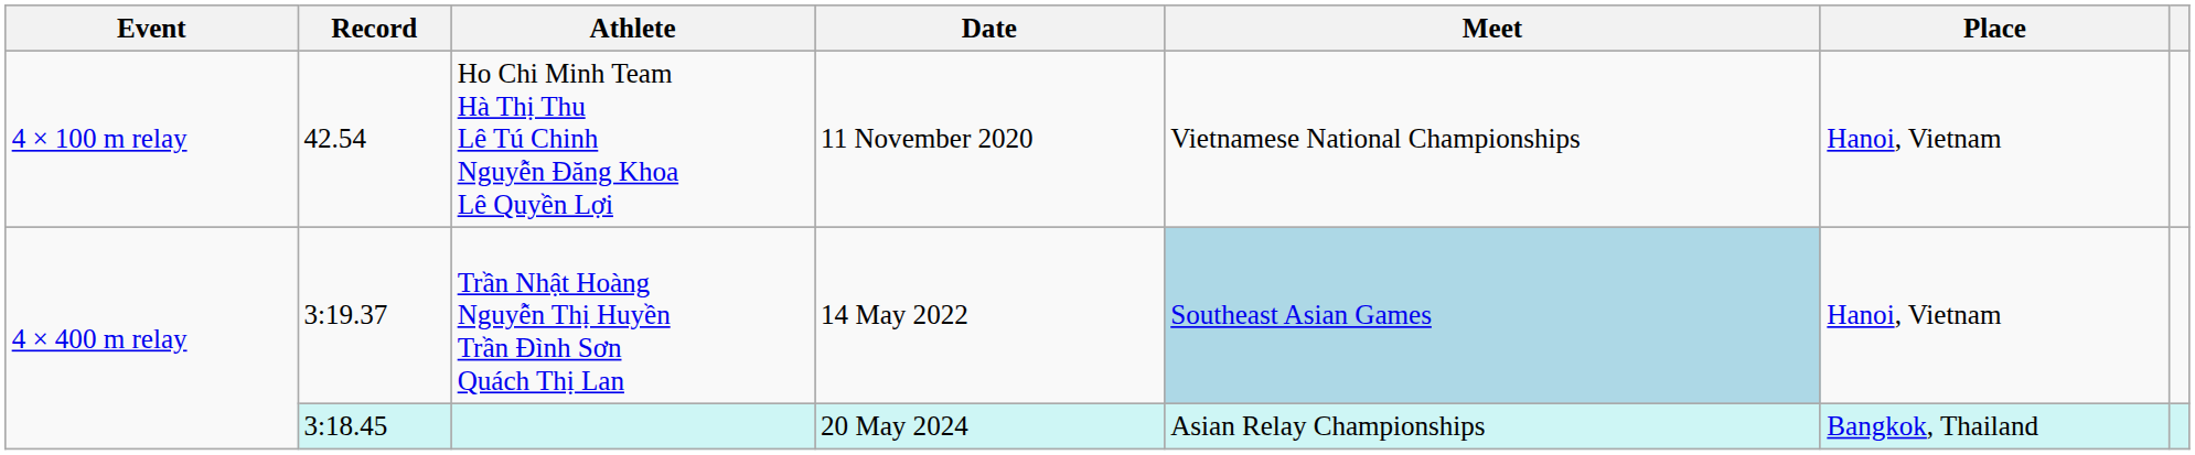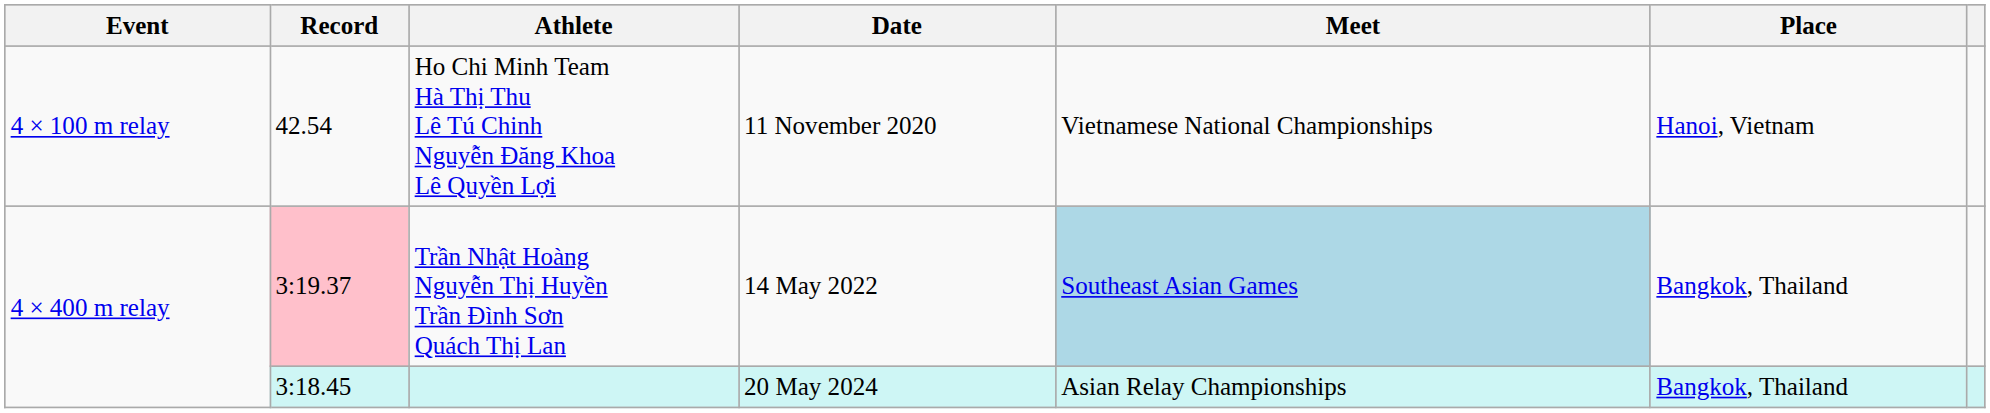Trần Nhật Hoàng Nguyễn Thị Huyền Trần Đình Sơn Quách Thị Lan | Record: no background -> pink background
Trần Nhật Hoàng Nguyễn Thị Huyền Trần Đình Sơn Quách Thị Lan | Place: Hanoi, Vietnam -> Bangkok, Thailand
